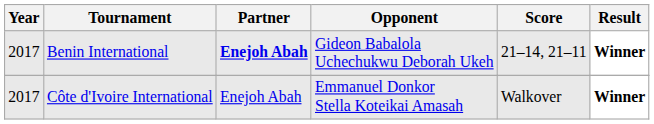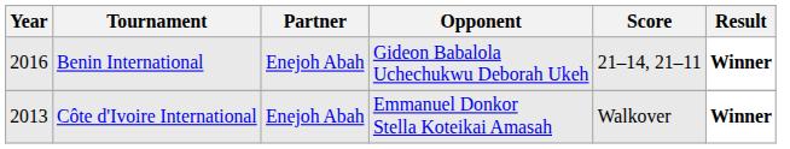Benin International | Year: 2017 -> 2016
Benin International | Partner: bold -> normal
Côte d'Ivoire International | Year: 2017 -> 2013
